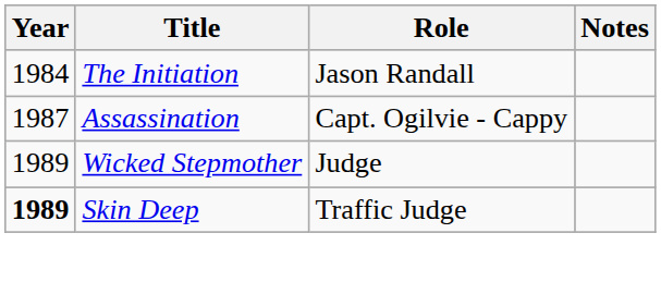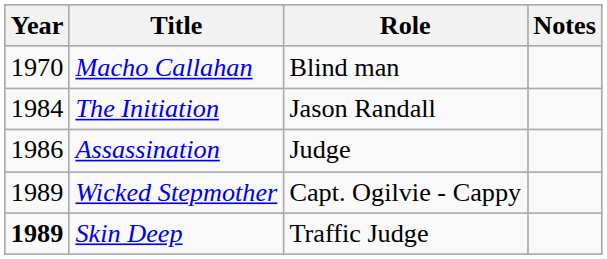+ row: 1970 | Macho Callahan | Blind man
Assassination | Year: 1987 -> 1986
Assassination | Role: Capt. Ogilvie - Cappy -> Judge
Wicked Stepmother | Role: Judge -> Capt. Ogilvie - Cappy
